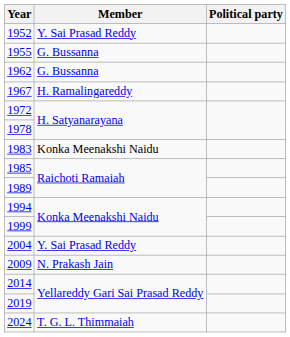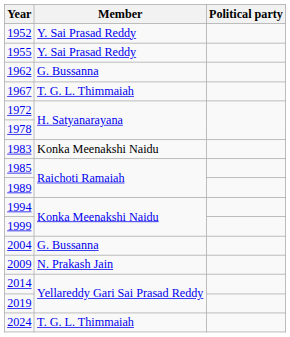1955 | Member: G. Bussanna -> Y. Sai Prasad Reddy
1967 | Member: H. Ramalingareddy -> T. G. L. Thimmaiah
2004 | Member: Y. Sai Prasad Reddy -> G. Bussanna
